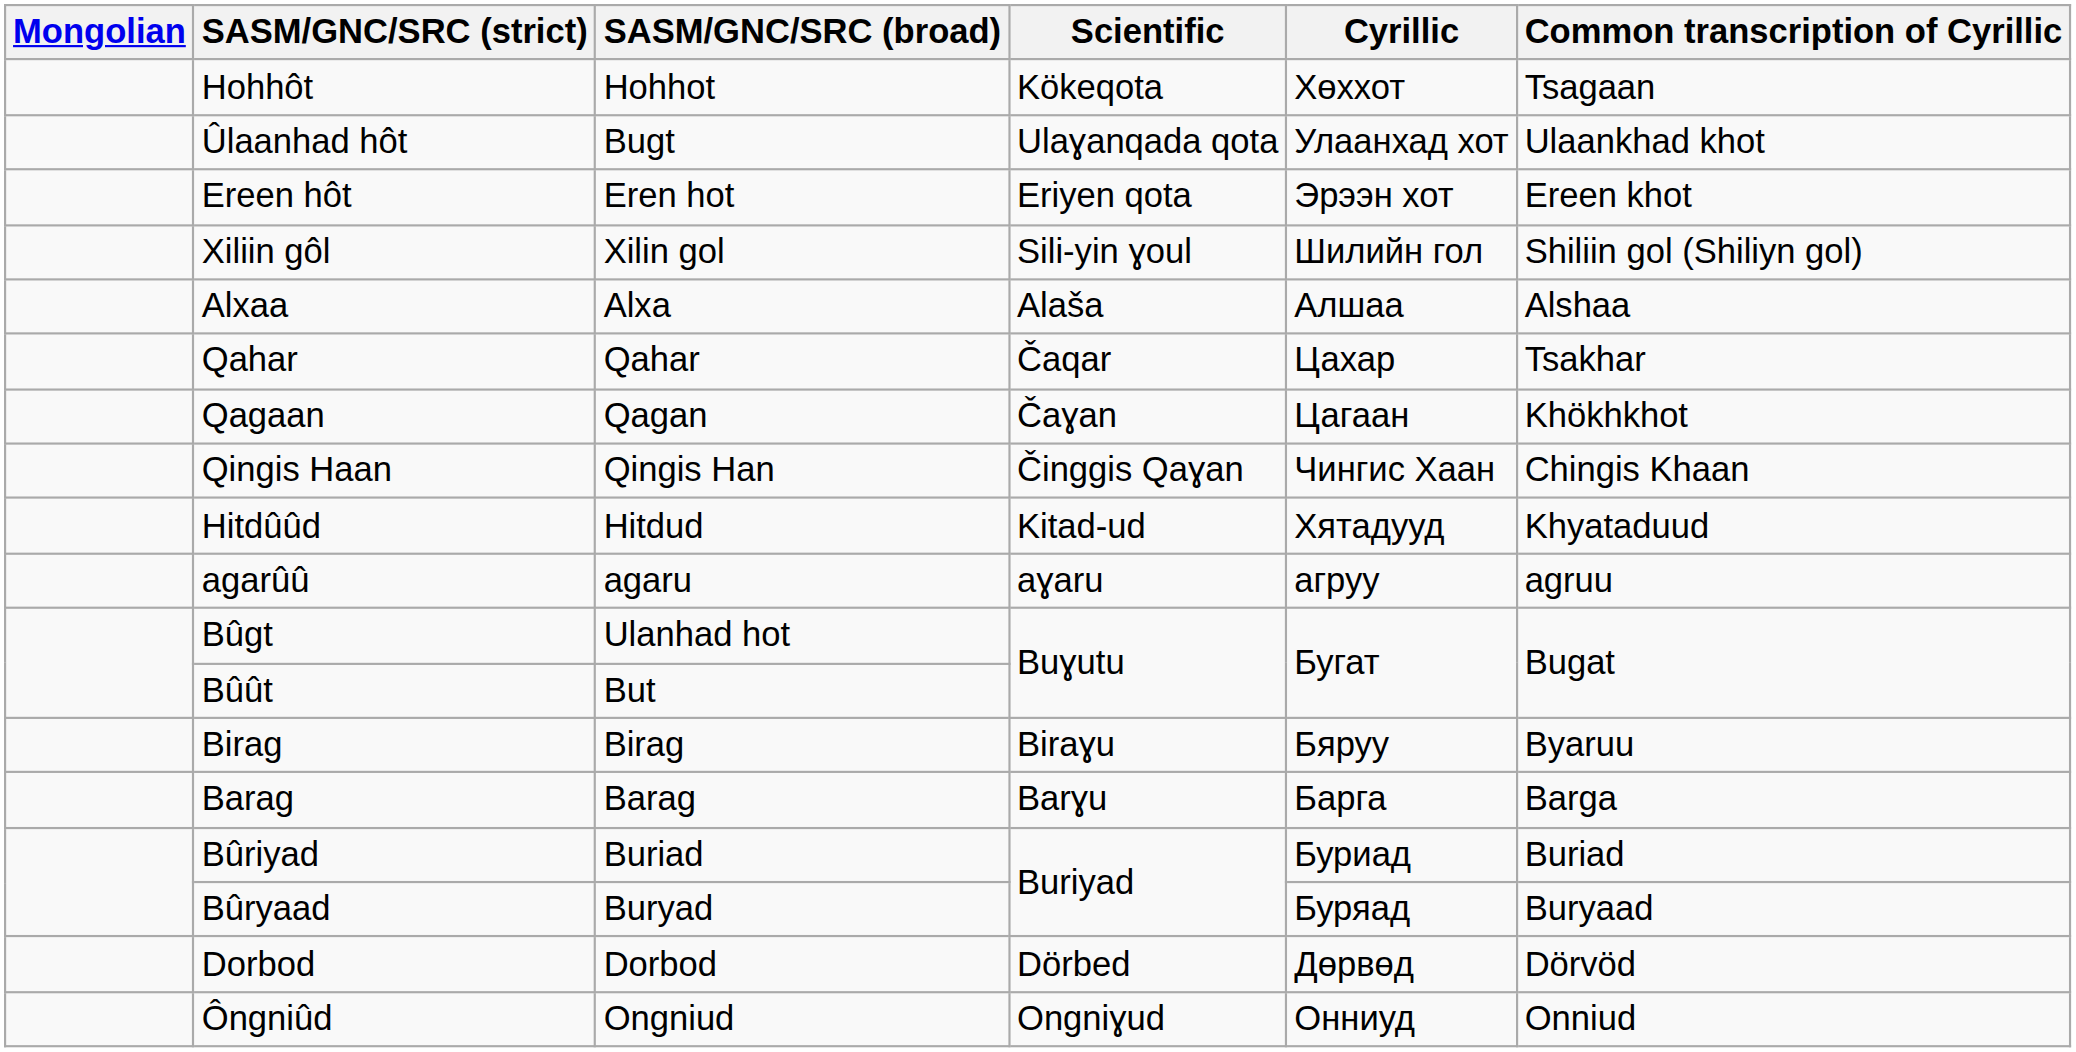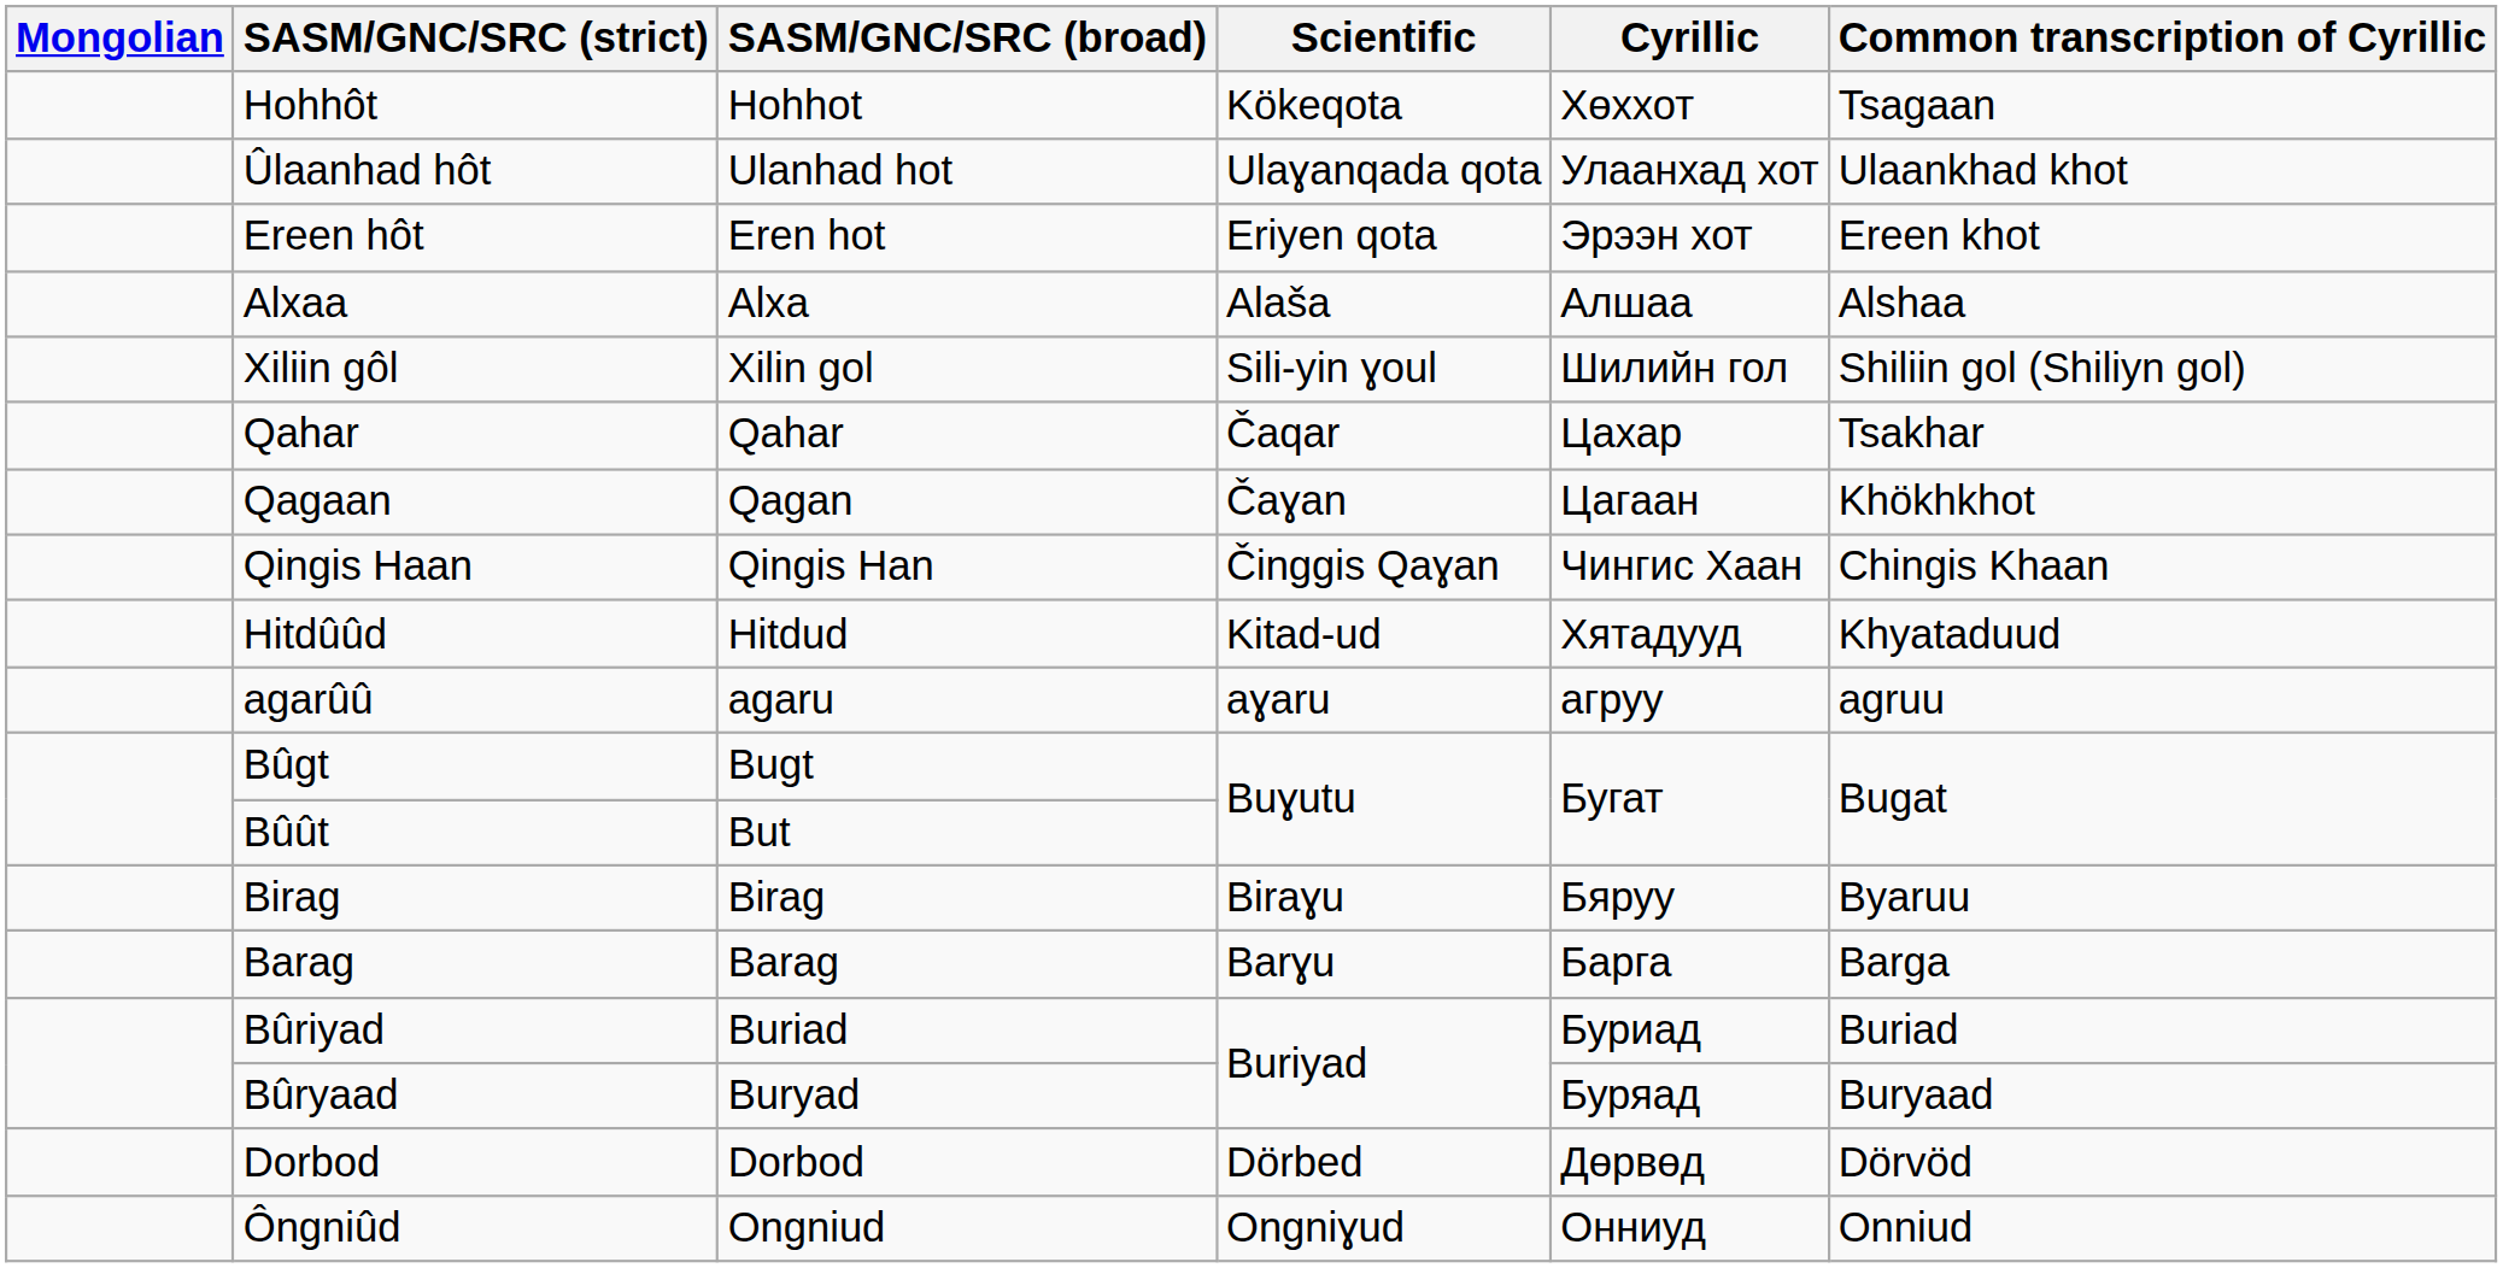Ûlaanhad hôt | SASM/GNC/SRC (broad): Bugt -> Ulanhad hot
rows swapped: Xiliin gôl <-> Alxaa
Bûgt | SASM/GNC/SRC (broad): Ulanhad hot -> Bugt
